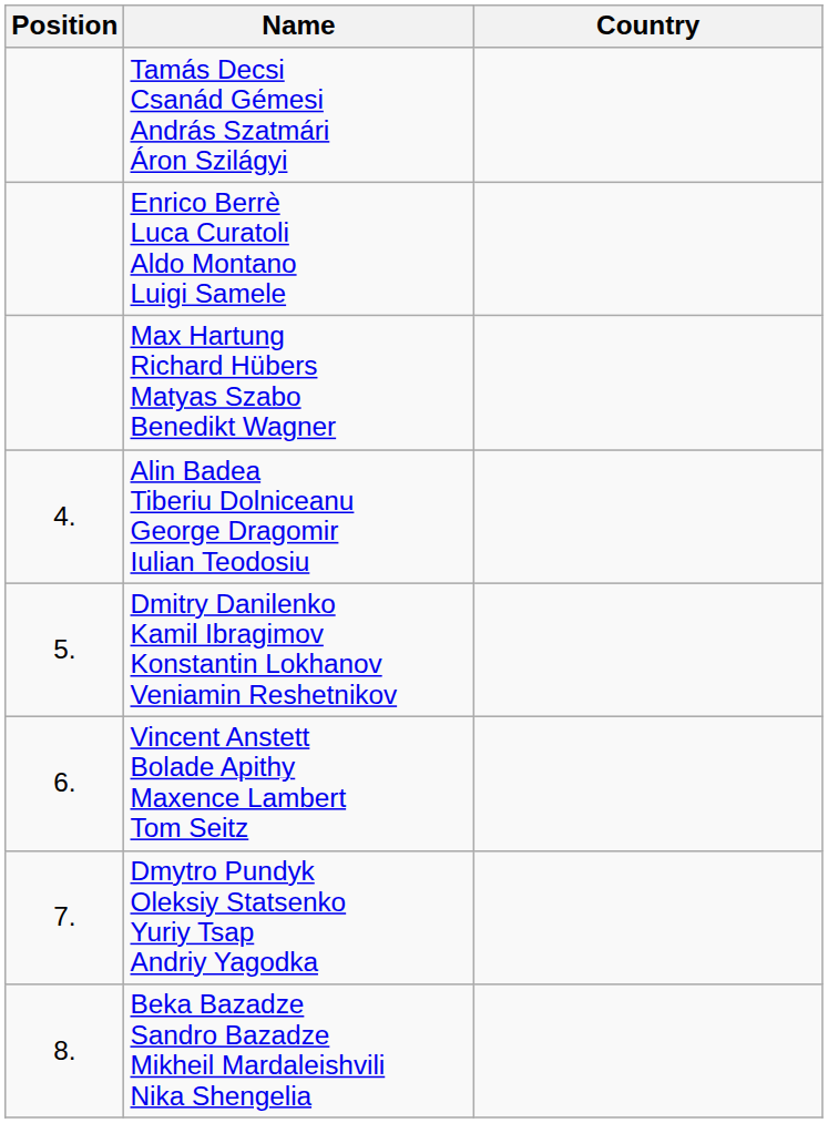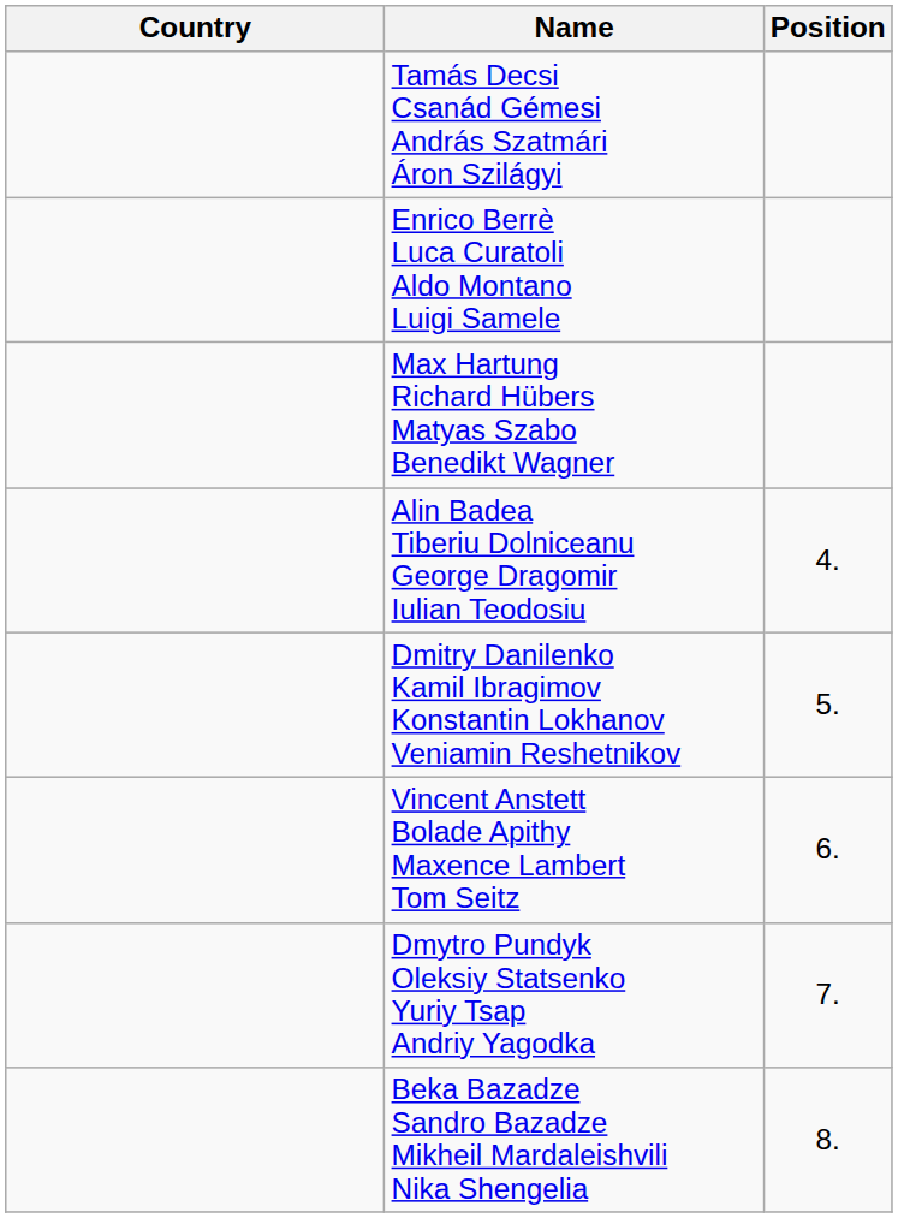columns swapped: Position <-> Country
